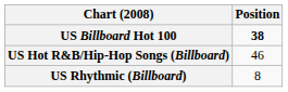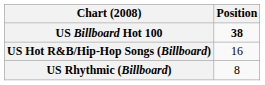US Hot R&B/Hip-Hop Songs (Billboard) | Position: 46 -> 16
